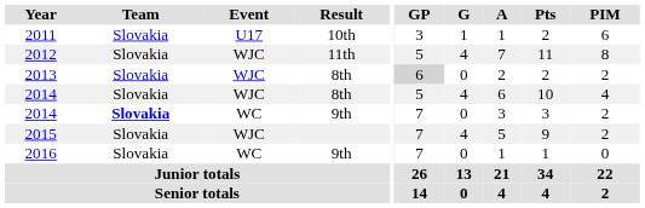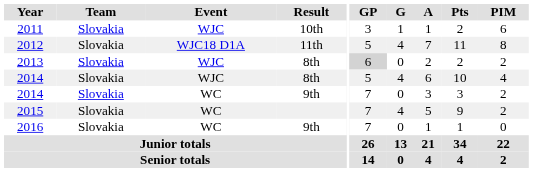2011 | Event: U17 -> WJC
2012 | Event: WJC -> WJC18 D1A
2014 / 9th | Team: bold -> normal
2015 | Event: WJC -> WC
